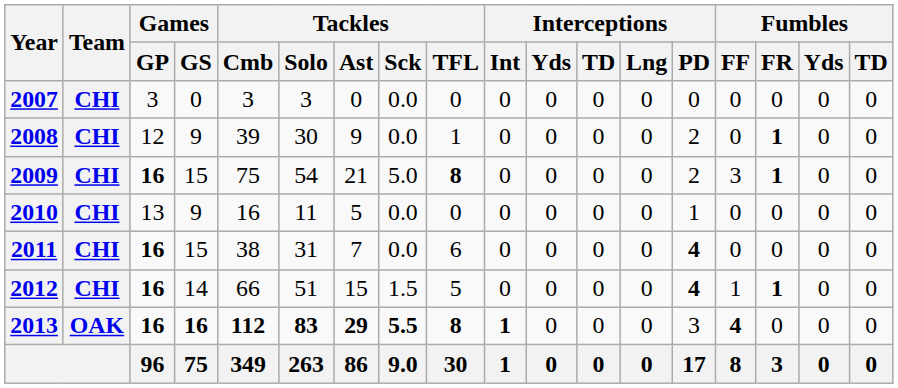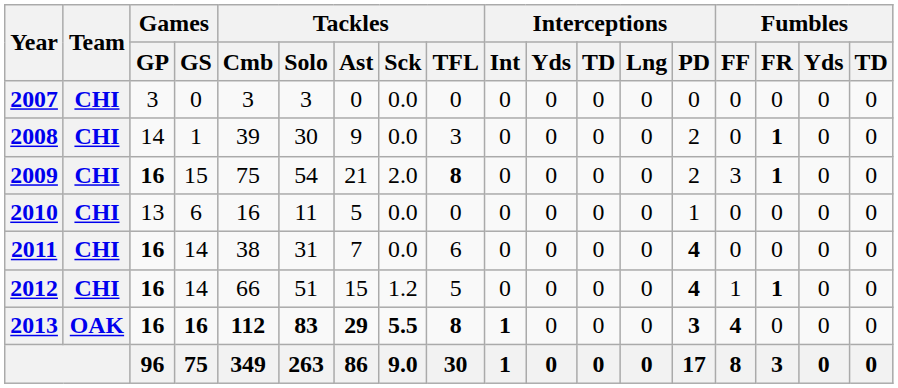2008 | Games / GP: 12 -> 14
2008 | Games / GS: 9 -> 1
2008 | Tackles / TFL: 1 -> 3
2009 | Tackles / Sck: 5.0 -> 2.0
2010 | Games / GS: 9 -> 6
2011 | Games / GS: 15 -> 14
2012 | Tackles / Sck: 1.5 -> 1.2
2013 | Interceptions / PD: normal -> bold
